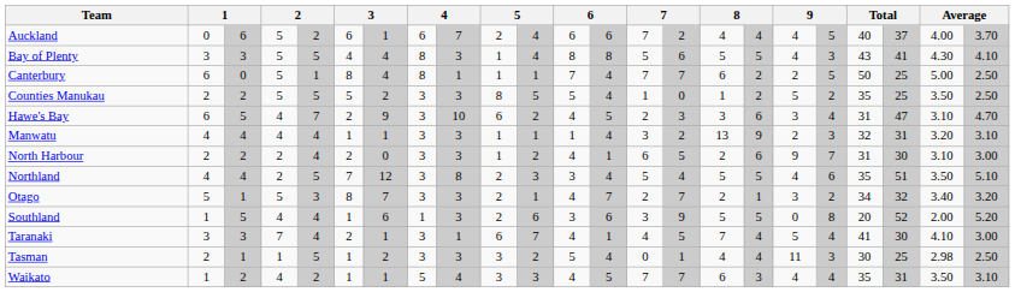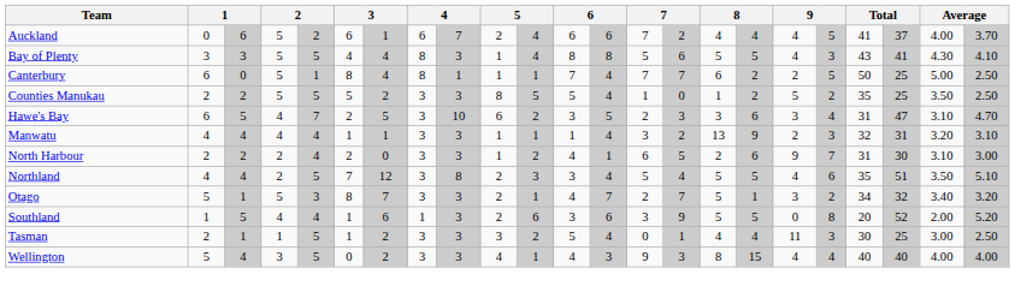Auckland | column 20: 40 -> 41
Hawe's Bay | column 7: 9 -> 5
Hawe's Bay | column 12: 4 -> 3
Otago | column 16: 2 -> 5
- row: Taranaki | 3 | 3 | 7 | 4 | 2 | 1 | 3 | 1 | 6 | 7 | 4 | 1 | 4 | 5 | 7 | 4 | 5 | 4 | 41 | 30 | 4.10 | 3.00
Tasman | column 22: 2.98 -> 3.00
- row: Waikato | 1 | 2 | 4 | 2 | 1 | 1 | 5 | 4 | 3 | 3 | 4 | 5 | 7 | 7 | 6 | 3 | 4 | 4 | 35 | 31 | 3.50 | 3.10
+ row: Wellington | 5 | 4 | 3 | 5 | 0 | 2 | 3 | 3 | 4 | 1 | 4 | 3 | 9 | 3 | 8 | 15 | 4 | 4 | 40 | 40 | 4.00 | 4.00
